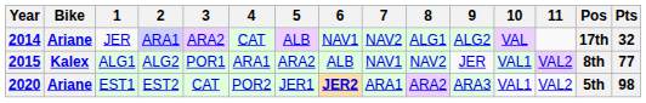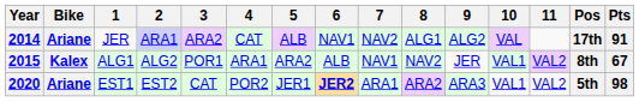2014 | Pts: 32 -> 91
2015 | Pts: 77 -> 67
